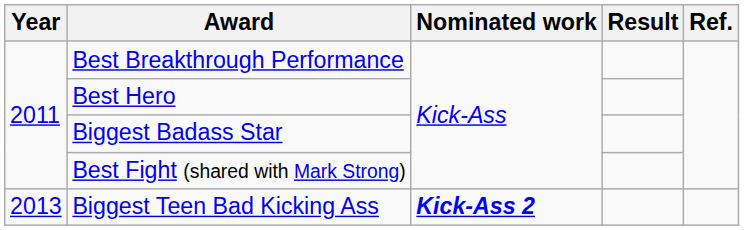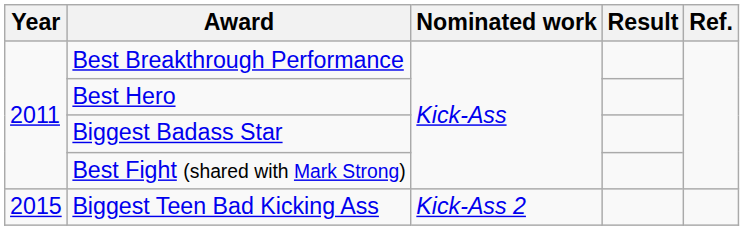Biggest Teen Bad Kicking Ass | Year: 2013 -> 2015
Biggest Teen Bad Kicking Ass | Nominated work: bold -> normal
